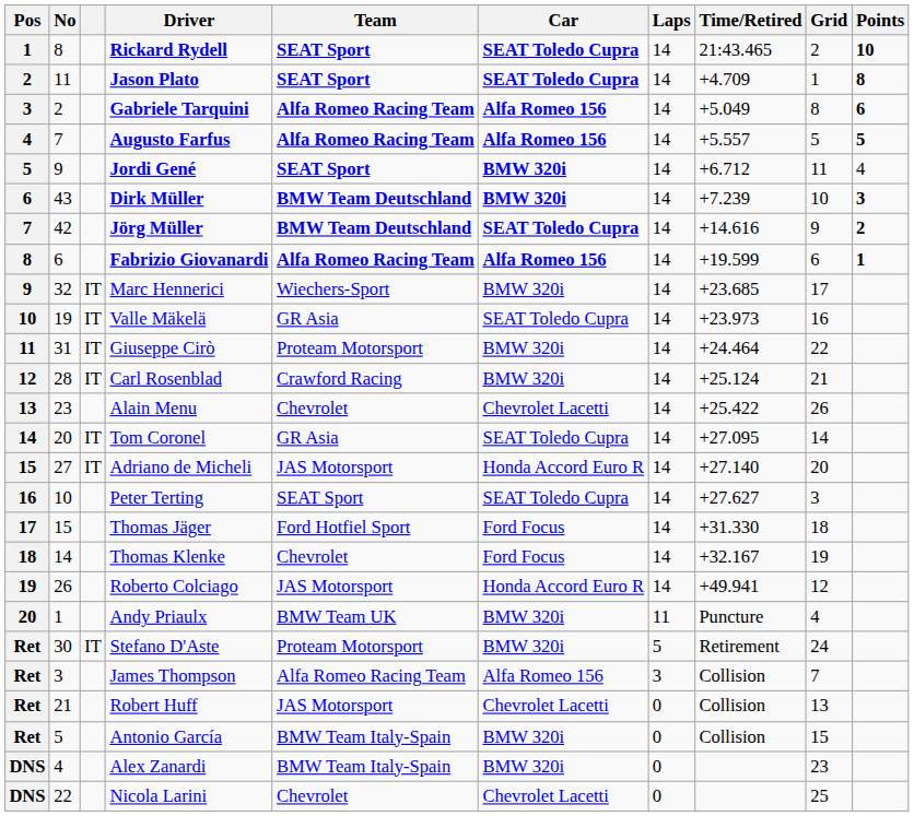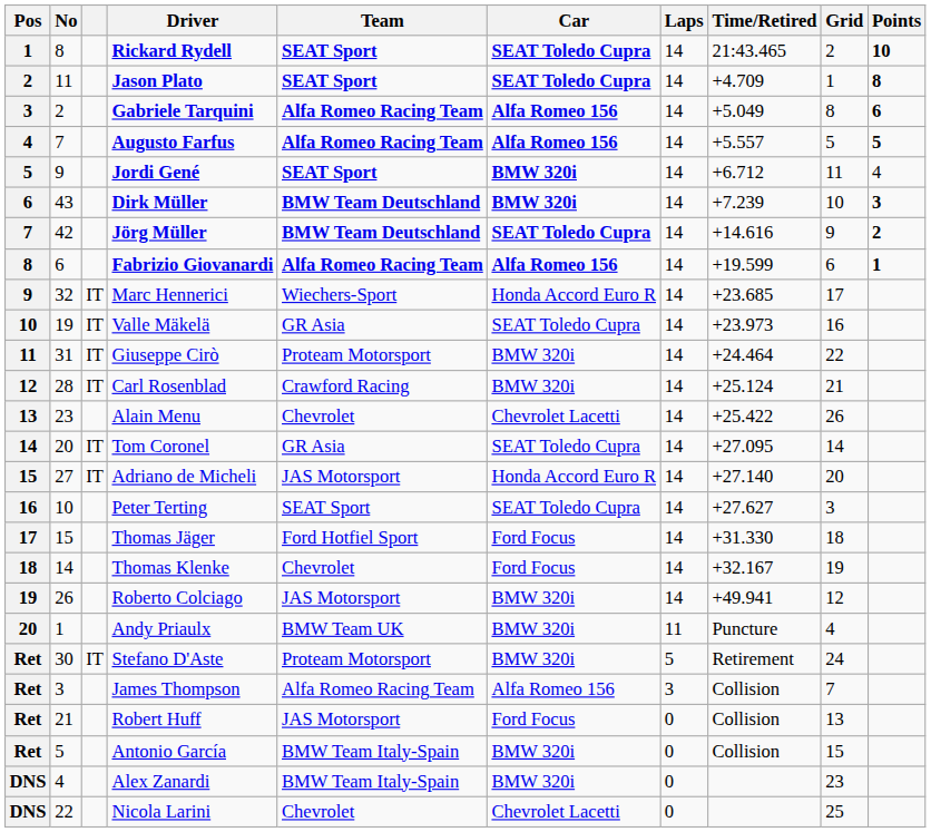Marc Hennerici | Car: BMW 320i -> Honda Accord Euro R
Roberto Colciago | Car: Honda Accord Euro R -> BMW 320i
Robert Huff | Car: Chevrolet Lacetti -> Ford Focus
